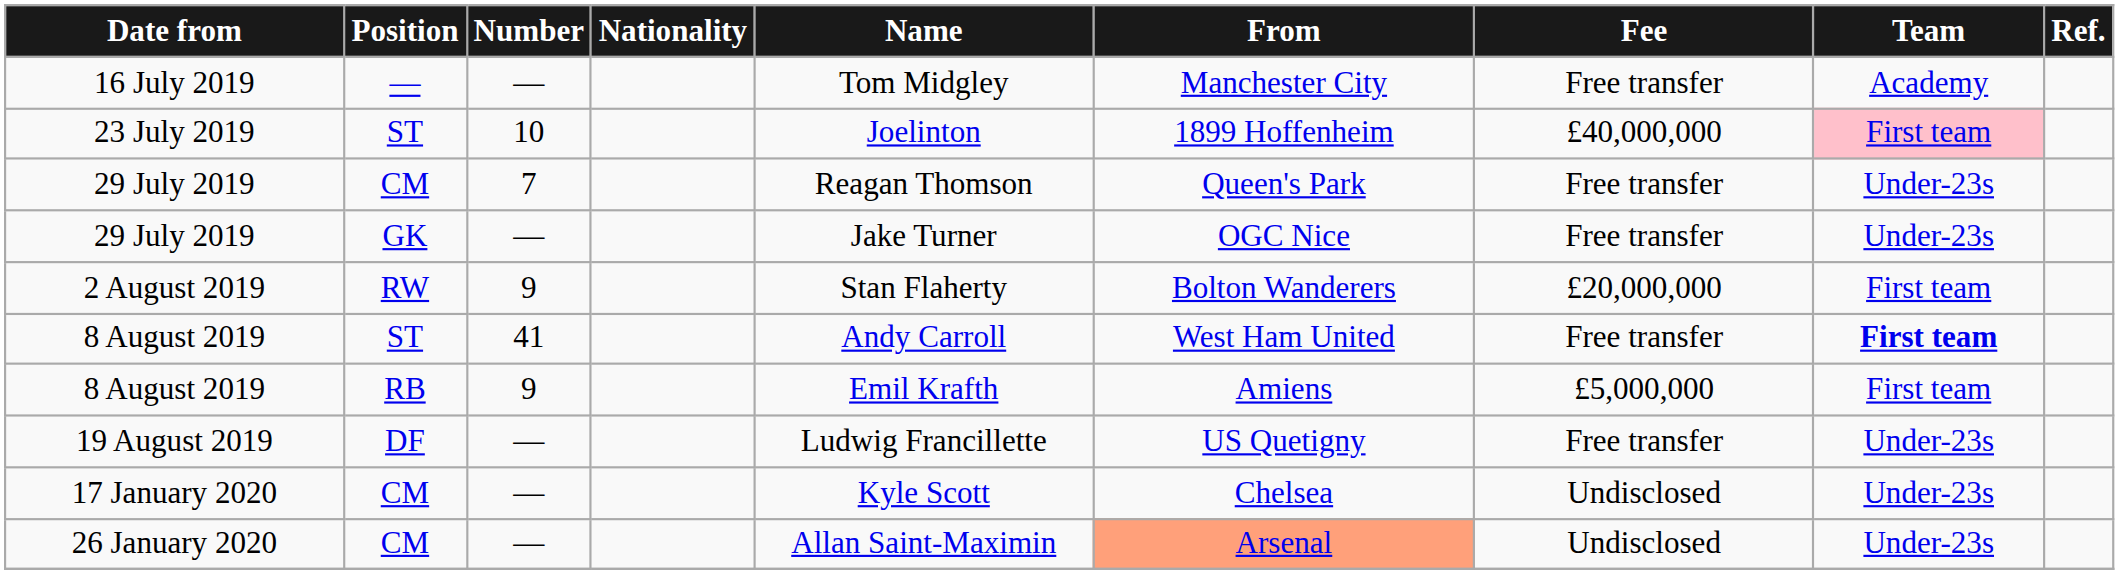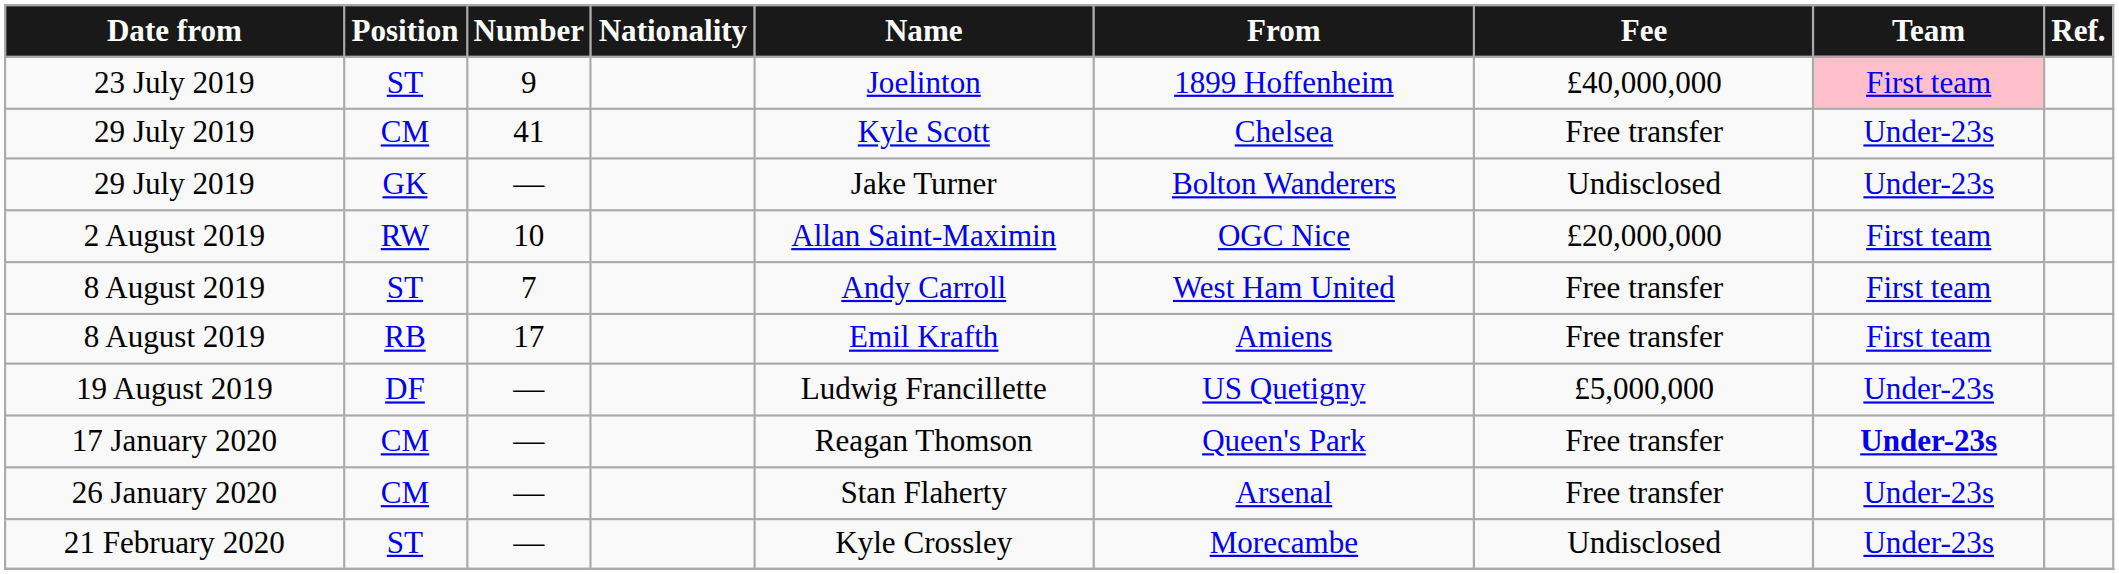- row: 16 July 2019 | — | — | Tom Midgley | Manchester City | Free transfer | Academy
23 July 2019 | Number: 10 -> 9
29 July 2019 / CM | Number: 7 -> 41
29 July 2019 / CM | Name: Reagan Thomson -> Kyle Scott
29 July 2019 / CM | From: Queen's Park -> Chelsea
29 July 2019 / GK | From: OGC Nice -> Bolton Wanderers
29 July 2019 / GK | Fee: Free transfer -> Undisclosed
2 August 2019 | Number: 9 -> 10
2 August 2019 | Name: Stan Flaherty -> Allan Saint-Maximin
2 August 2019 | From: Bolton Wanderers -> OGC Nice
8 August 2019 / ST | Number: 41 -> 7
8 August 2019 / ST | Team: bold -> normal
8 August 2019 / RB | Number: 9 -> 17
8 August 2019 / RB | Fee: £5,000,000 -> Free transfer
19 August 2019 | Fee: Free transfer -> £5,000,000
17 January 2020 | Name: Kyle Scott -> Reagan Thomson
17 January 2020 | From: Chelsea -> Queen's Park
17 January 2020 | Fee: Undisclosed -> Free transfer
17 January 2020 | Team: normal -> bold
26 January 2020 | Name: Allan Saint-Maximin -> Stan Flaherty
26 January 2020 | From: lightsalmon background -> no background
26 January 2020 | Fee: Undisclosed -> Free transfer
+ row: 21 February 2020 | ST | — | Kyle Crossley | Morecambe | Undisclosed | Under-23s
